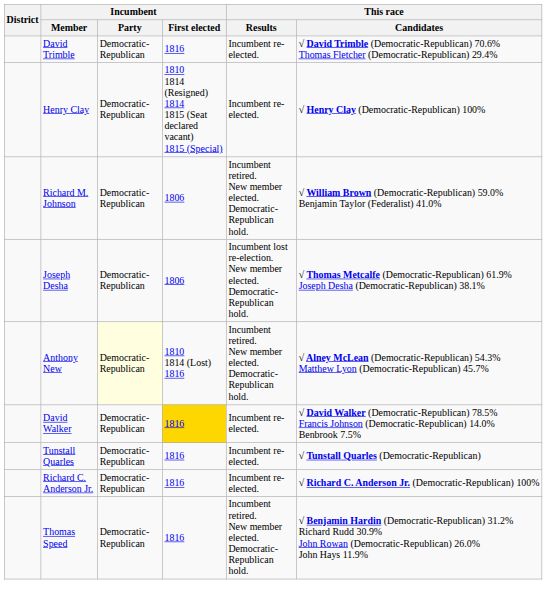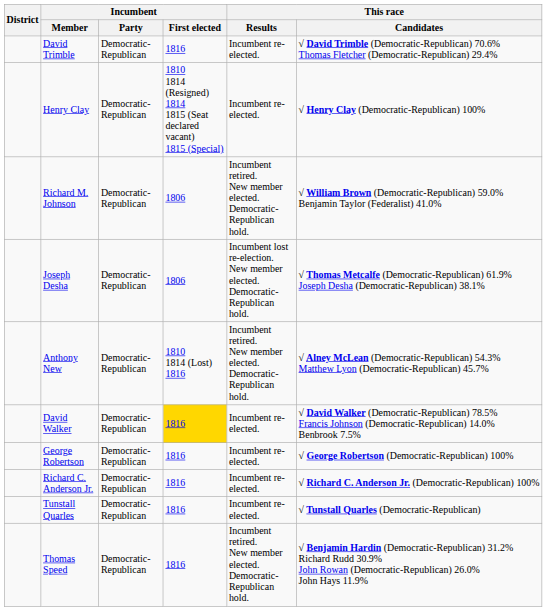Anthony New | Incumbent / Party: lightyellow background -> no background
+ row: George Robertson | Democratic-Republican | 1816 | Incumbent re-elected. | √ George Robertson (Democratic-Republican) 100%
rows swapped: Richard C. Anderson Jr. <-> Tunstall Quarles
